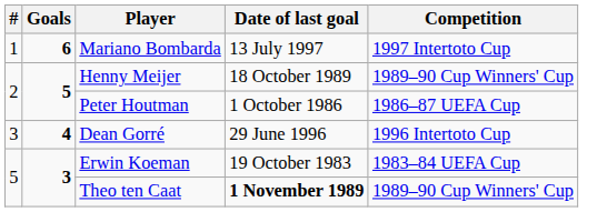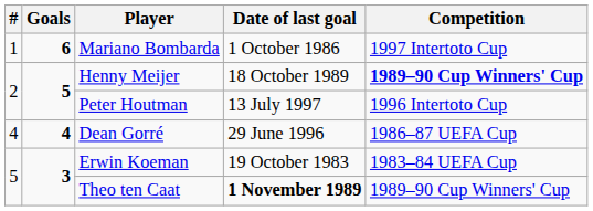Mariano Bombarda | Date of last goal: 13 July 1997 -> 1 October 1986
Henny Meijer | Competition: normal -> bold
Peter Houtman | Date of last goal: 1 October 1986 -> 13 July 1997
Peter Houtman | Competition: 1986–87 UEFA Cup -> 1996 Intertoto Cup
Dean Gorré | #: 3 -> 4
Dean Gorré | Competition: 1996 Intertoto Cup -> 1986–87 UEFA Cup
